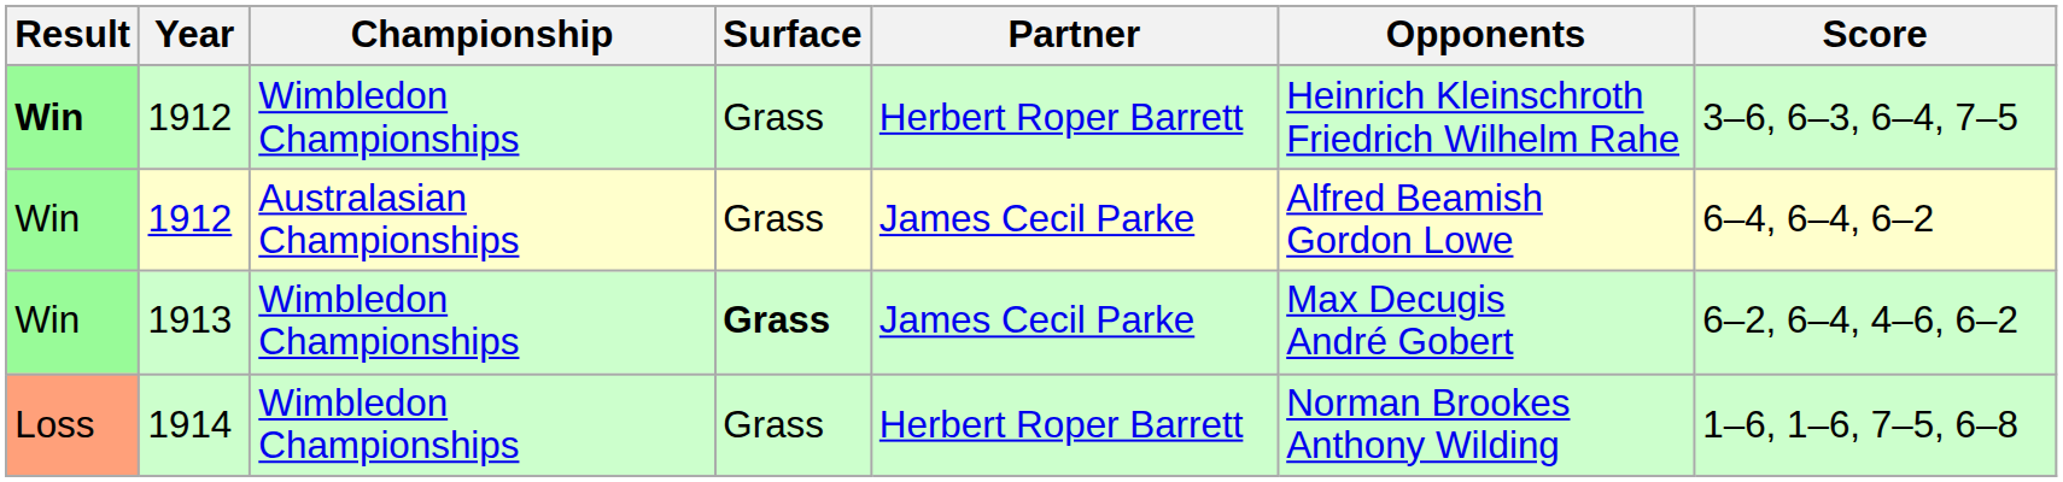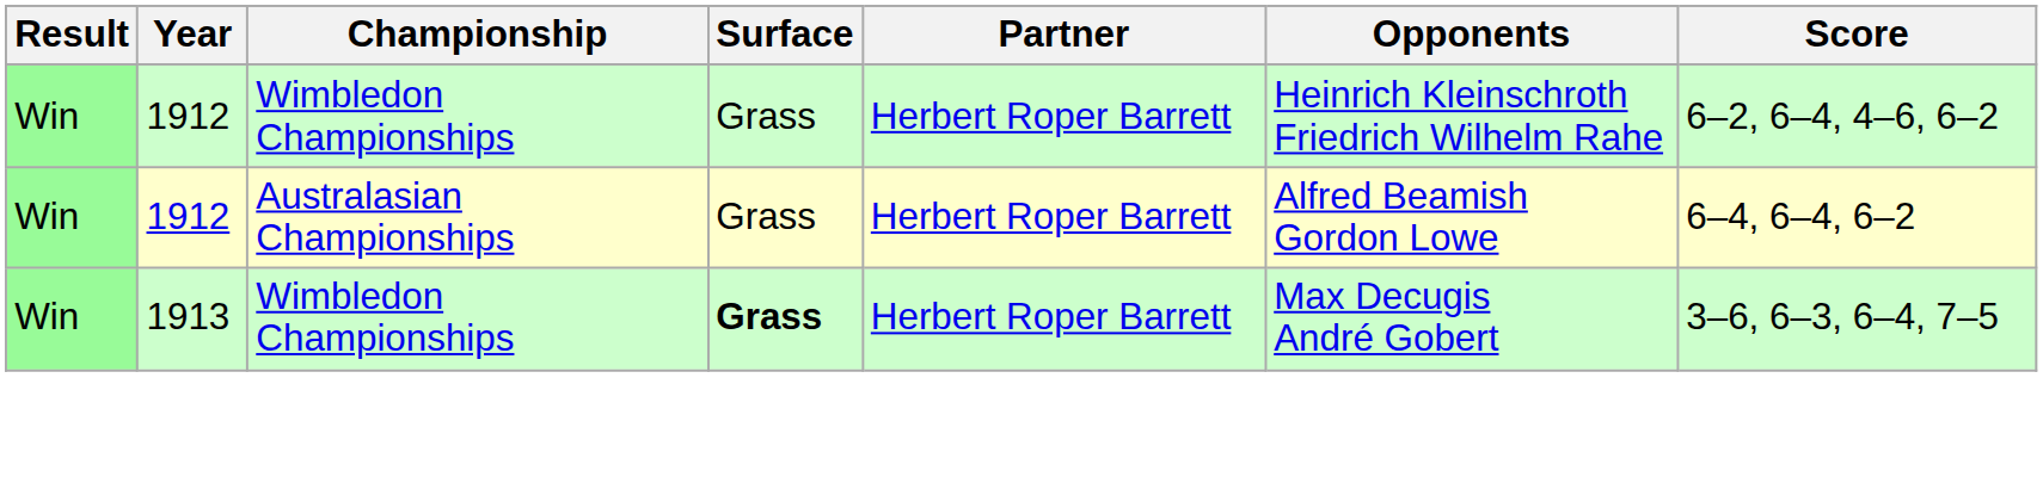1912 / Wimbledon Championships | Result: bold -> normal
1912 / Wimbledon Championships | Score: 3–6, 6–3, 6–4, 7–5 -> 6–2, 6–4, 4–6, 6–2
1912 / Australasian Championships | Partner: James Cecil Parke -> Herbert Roper Barrett
1913 | Partner: James Cecil Parke -> Herbert Roper Barrett
1913 | Score: 6–2, 6–4, 4–6, 6–2 -> 3–6, 6–3, 6–4, 7–5
- row: Loss | 1914 | Wimbledon Championships | Grass | Herbert Roper Barrett | Norman Brookes Anthony Wilding | 1–6, 1–6, 7–5, 6–8
